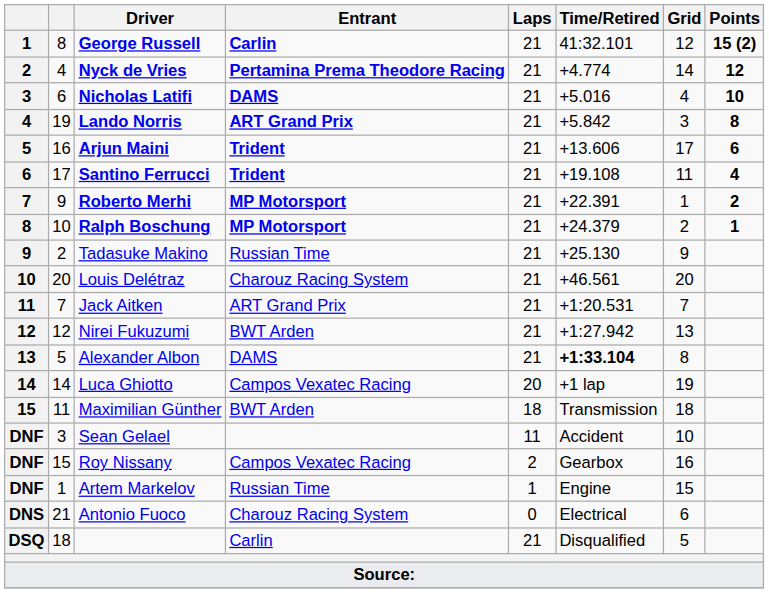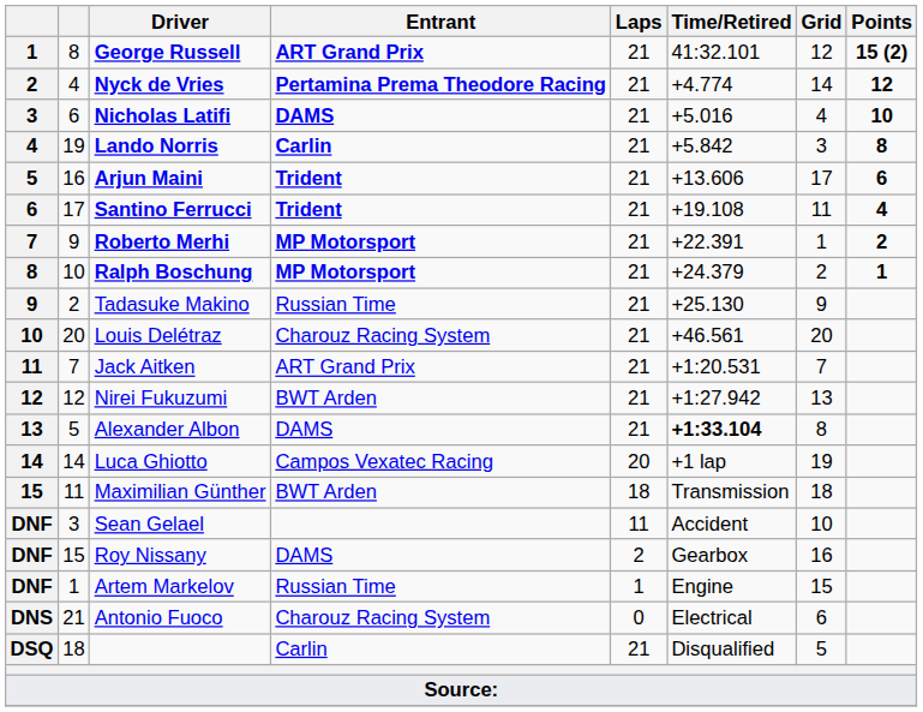George Russell | Entrant: Carlin -> ART Grand Prix
Lando Norris | Entrant: ART Grand Prix -> Carlin
Roy Nissany | Entrant: Campos Vexatec Racing -> DAMS
